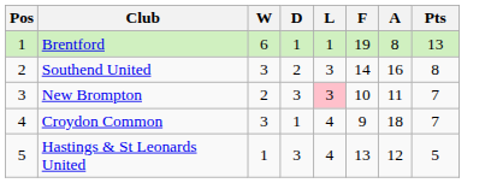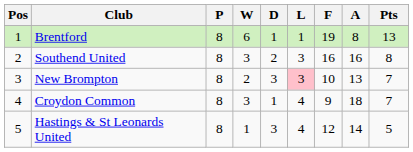+ column: P | 8 | 8 | 8 | 8 | 8
Southend United | F: 14 -> 16
New Brompton | A: 11 -> 13
Hastings & St Leonards United | F: 13 -> 12
Hastings & St Leonards United | A: 12 -> 14
